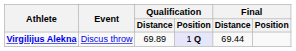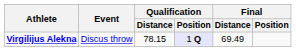Virgilijus Alekna | Qualification / Distance: 69.89 -> 78.15
Virgilijus Alekna | Final / Distance: 69.44 -> 69.49
